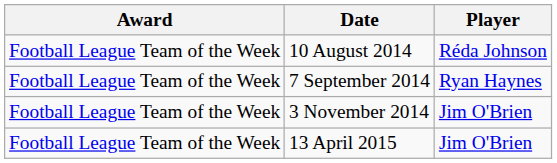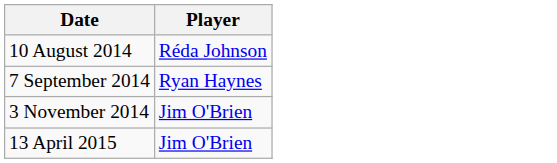- column: Award | Football League Team of the Week | Football League Team of the Week | Football League Team of the Week | Football League Team of the Week
